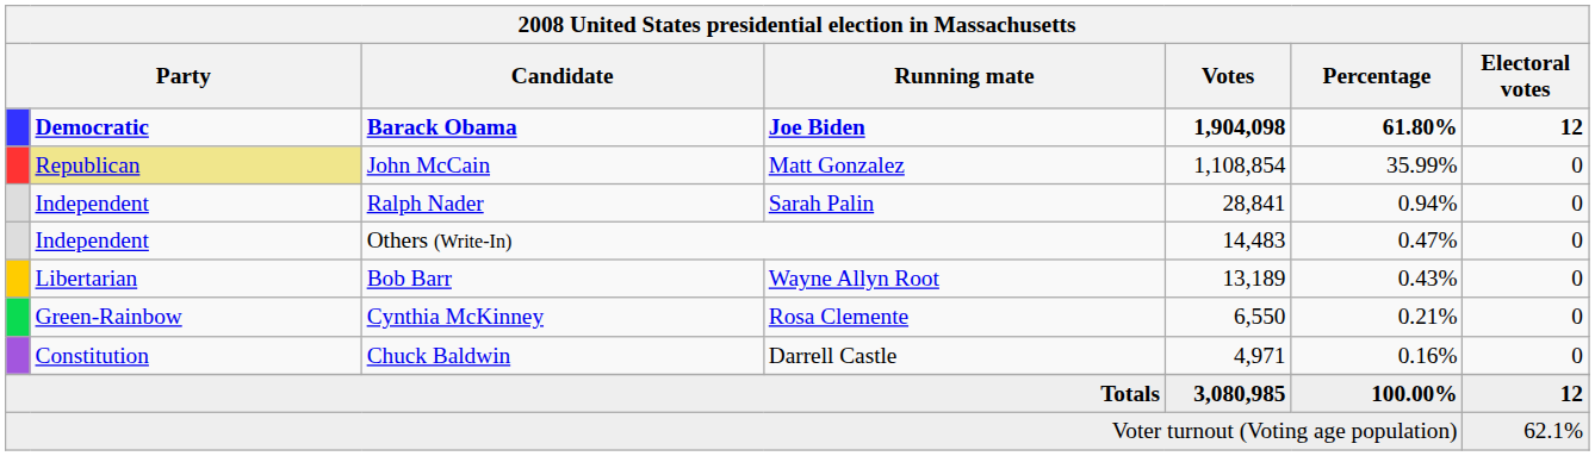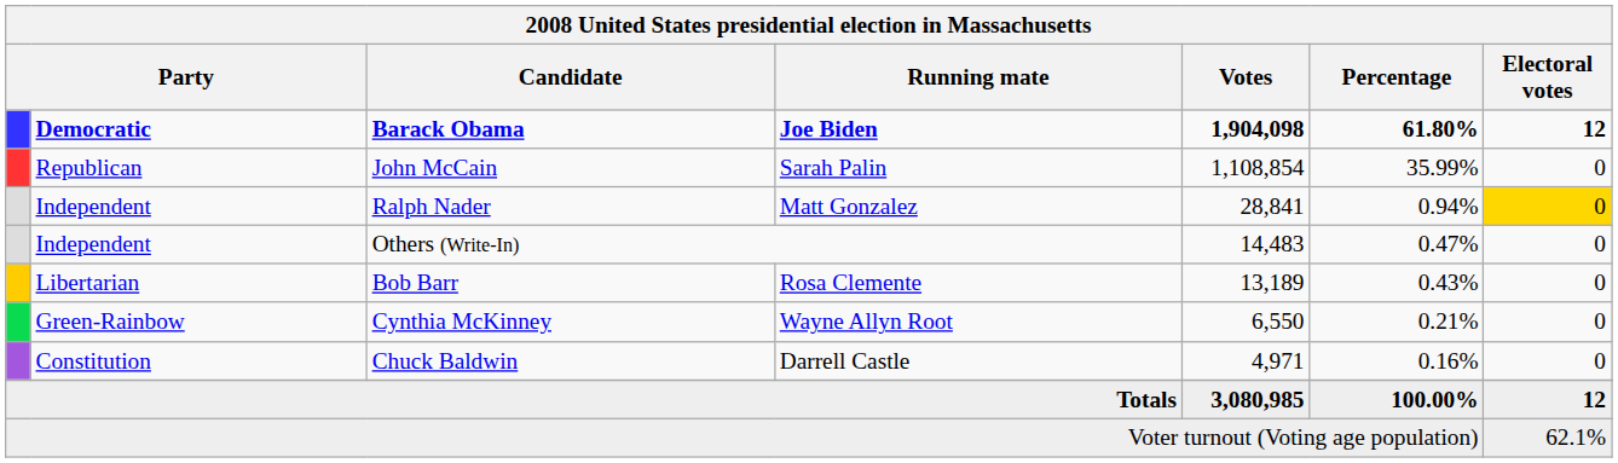John McCain | column 2: khaki background -> no background
John McCain | Running mate: Matt Gonzalez -> Sarah Palin
Ralph Nader | Running mate: Sarah Palin -> Matt Gonzalez
Ralph Nader | Electoral votes: no background -> gold background
Bob Barr | Running mate: Wayne Allyn Root -> Rosa Clemente
Cynthia McKinney | Running mate: Rosa Clemente -> Wayne Allyn Root
